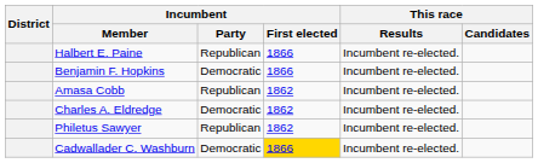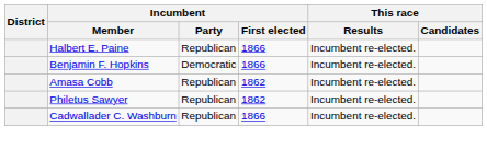- row: Charles A. Eldredge | Democratic | 1862 | Incumbent re-elected.
Cadwallader C. Washburn | Incumbent / Party: Democratic -> Republican
Cadwallader C. Washburn | Incumbent / First elected: gold background -> no background
